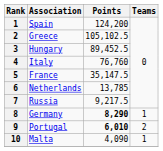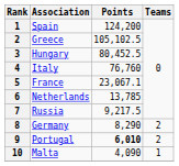Hungary | Points: 89,452.5 -> 80,452.5
France | Points: 35,147.5 -> 23,067.1
Germany | Points: bold -> normal
Germany | Teams: 1 -> 2
